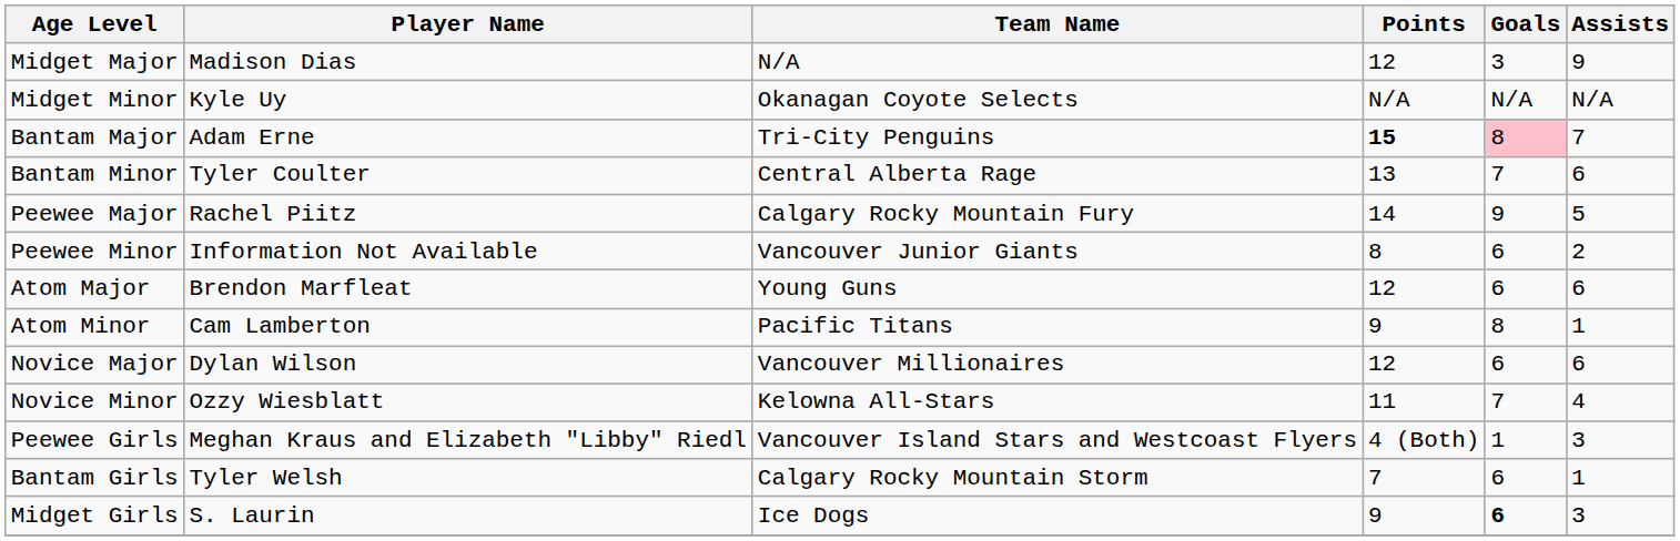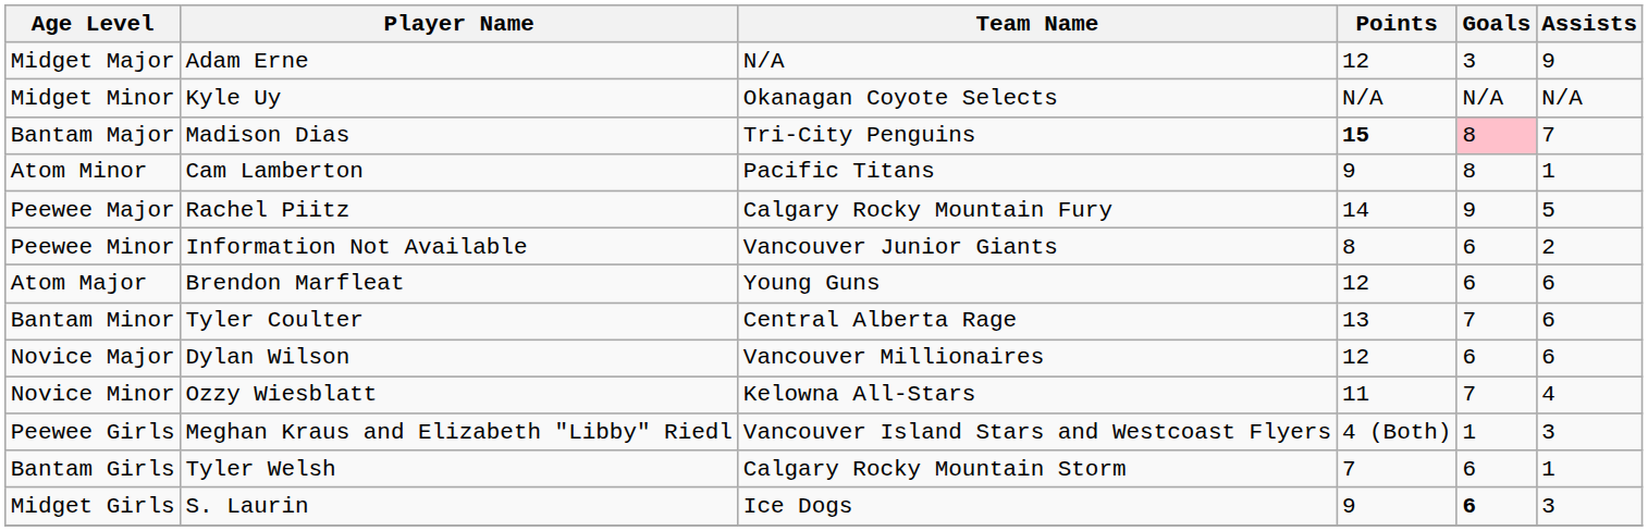Midget Major | Player Name: Madison Dias -> Adam Erne
Bantam Major | Player Name: Adam Erne -> Madison Dias
rows swapped: Bantam Minor <-> Atom Minor
